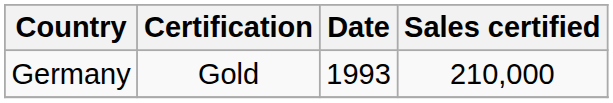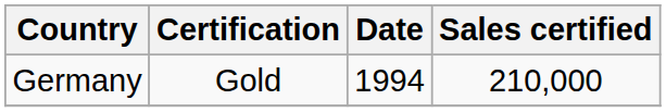Germany | Date: 1993 -> 1994
